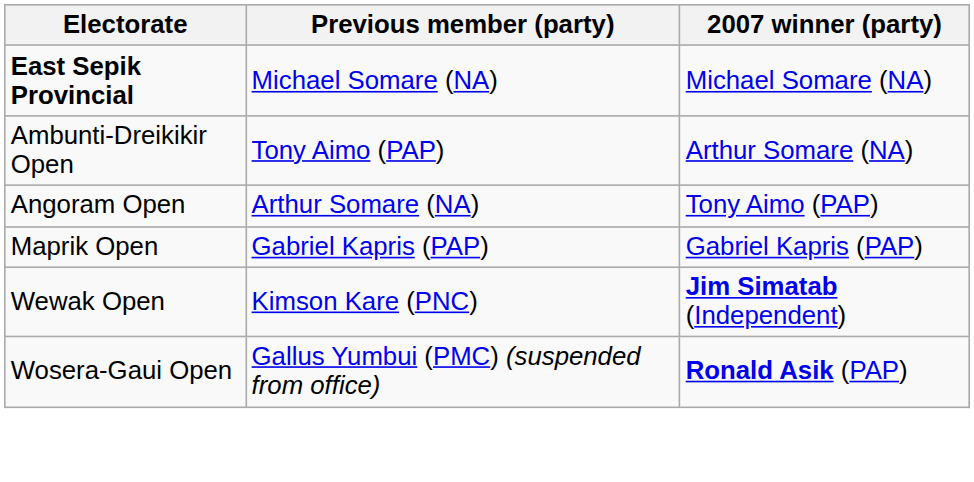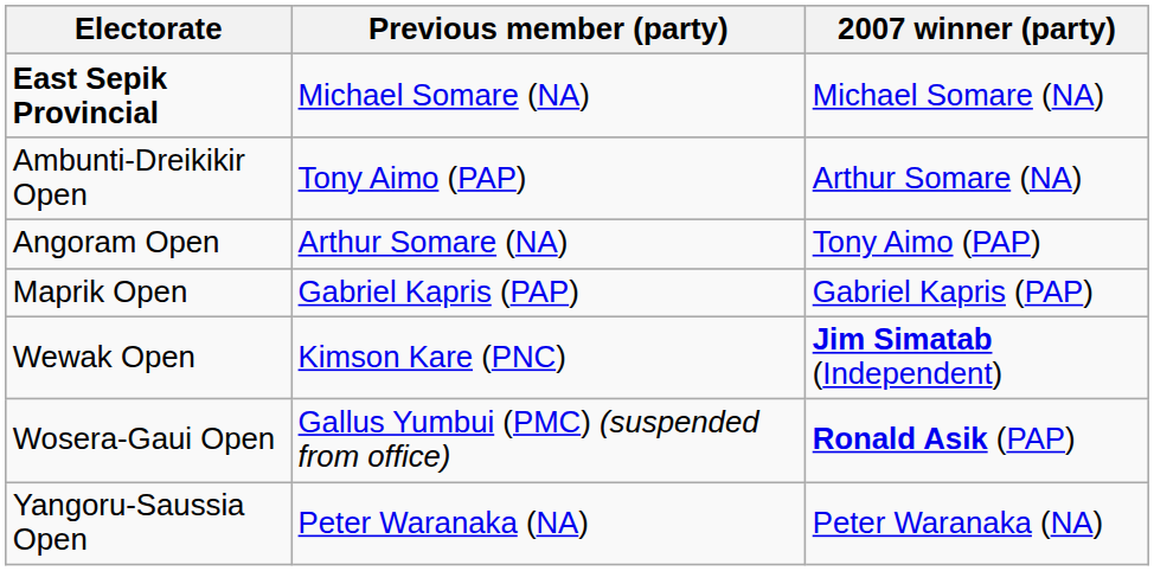+ row: Yangoru-Saussia Open | Peter Waranaka (NA) | Peter Waranaka (NA)
